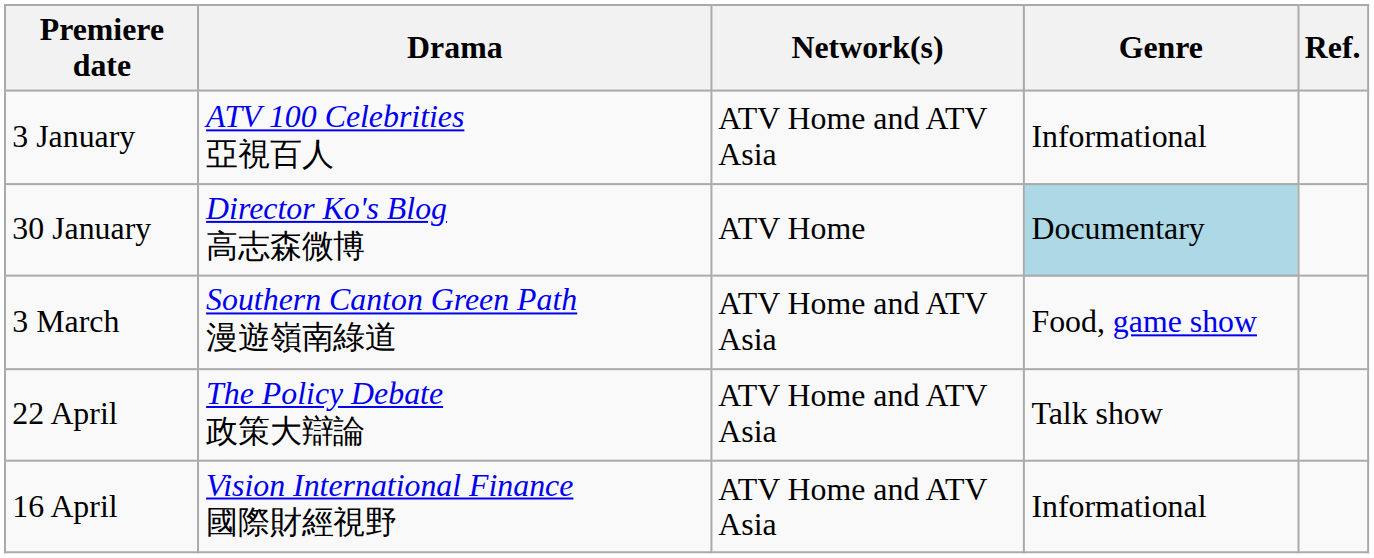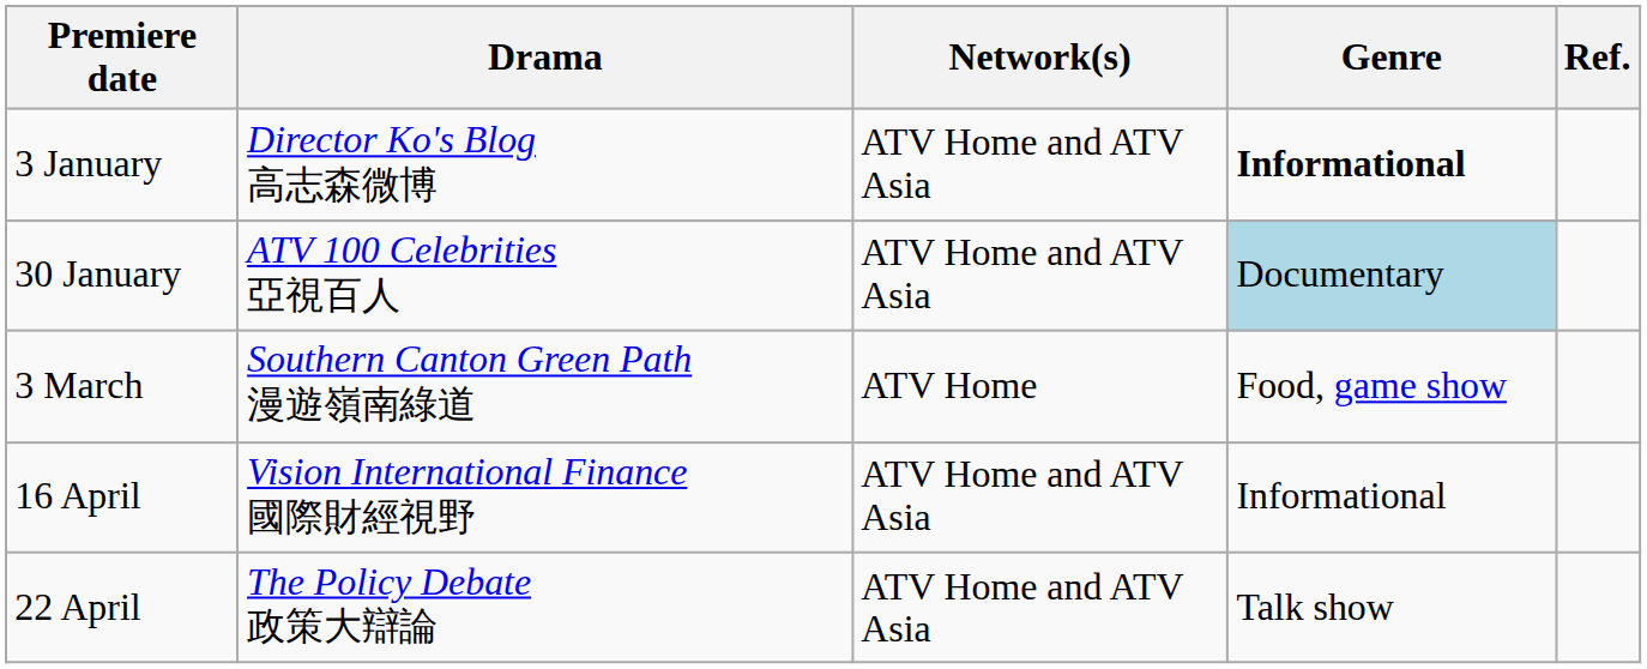3 January | Drama: ATV 100 Celebrities 亞視百人 -> Director Ko's Blog 高志森微博
3 January | Genre: normal -> bold
30 January | Drama: Director Ko's Blog 高志森微博 -> ATV 100 Celebrities 亞視百人
30 January | Network(s): ATV Home -> ATV Home and ATV Asia
3 March | Network(s): ATV Home and ATV Asia -> ATV Home
rows swapped: 16 April <-> 22 April
